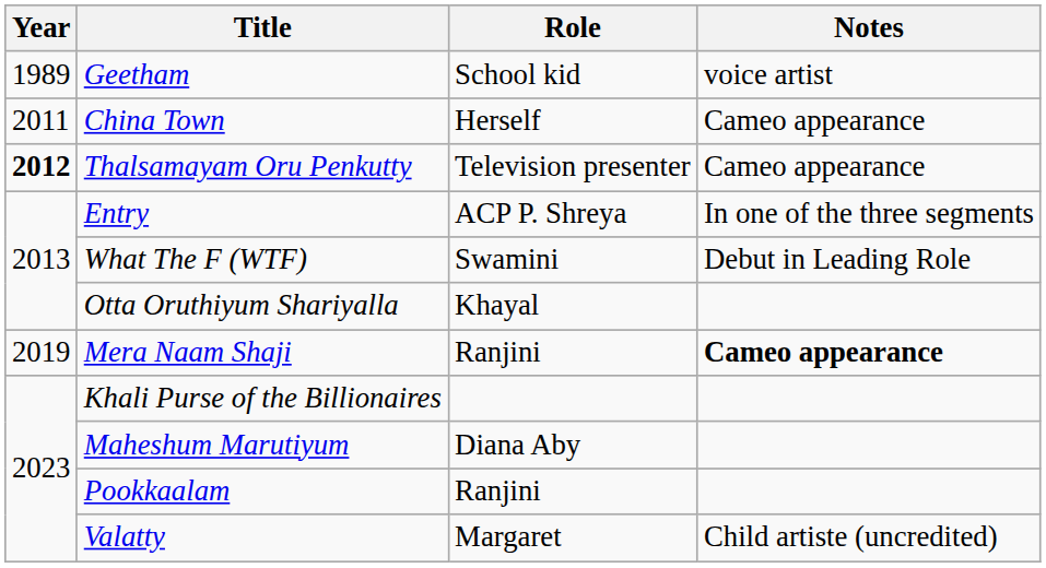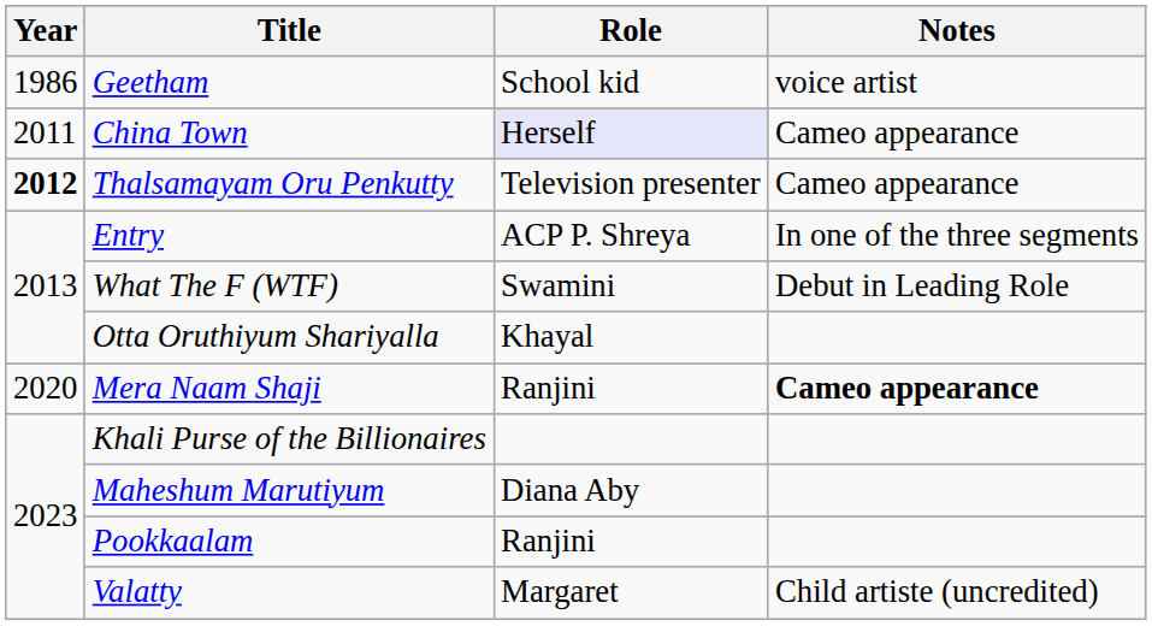Geetham | Year: 1989 -> 1986
China Town | Role: no background -> lavender background
Mera Naam Shaji | Year: 2019 -> 2020
